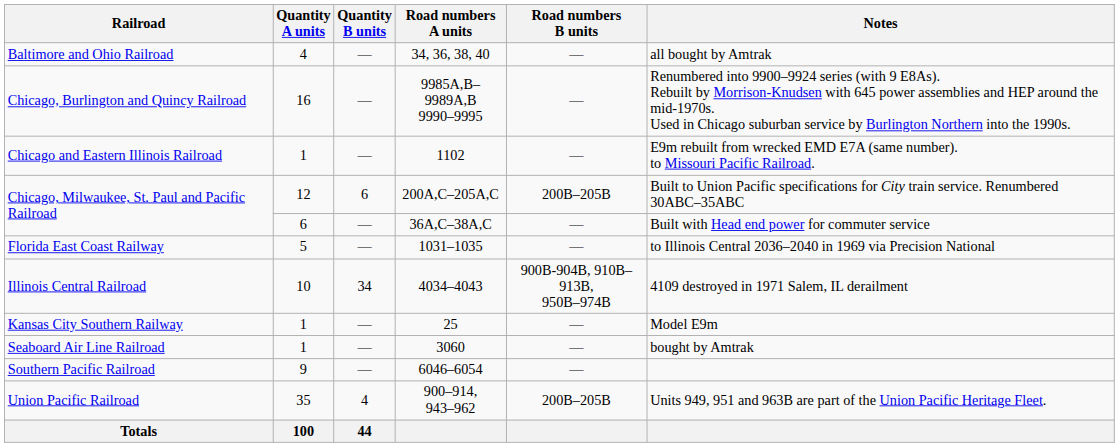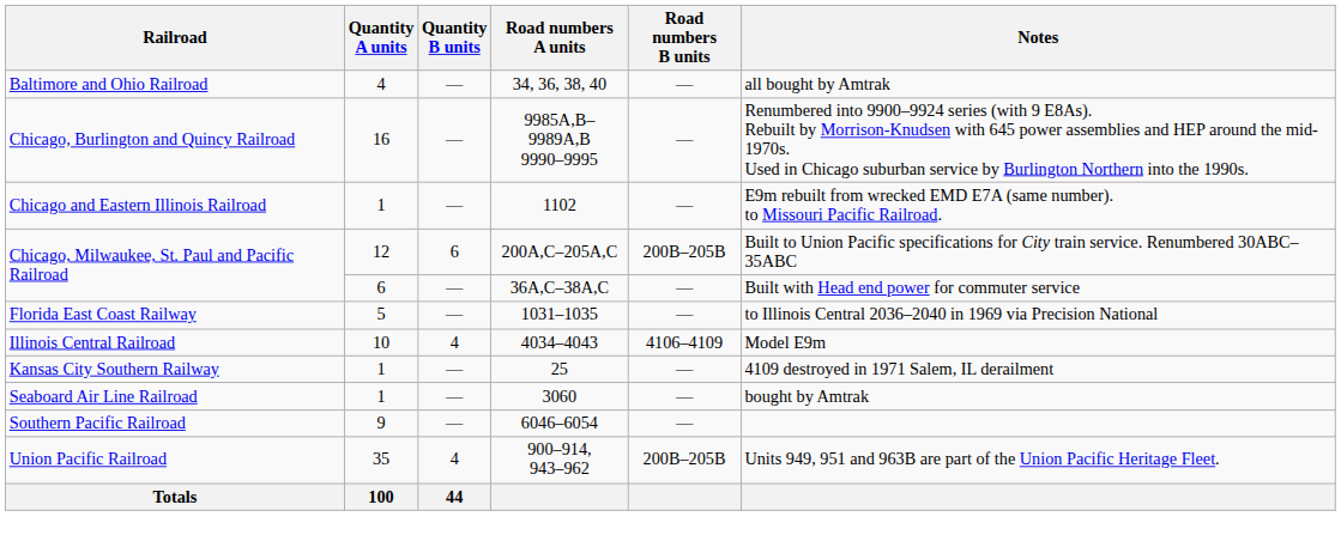Illinois Central Railroad | Quantity B units: 34 -> 4
Illinois Central Railroad | Road numbers B units: 900B-904B, 910B–913B, 950B–974B -> 4106–4109
Illinois Central Railroad | Notes: 4109 destroyed in 1971 Salem, IL derailment -> Model E9m
Kansas City Southern Railway | Notes: Model E9m -> 4109 destroyed in 1971 Salem, IL derailment
